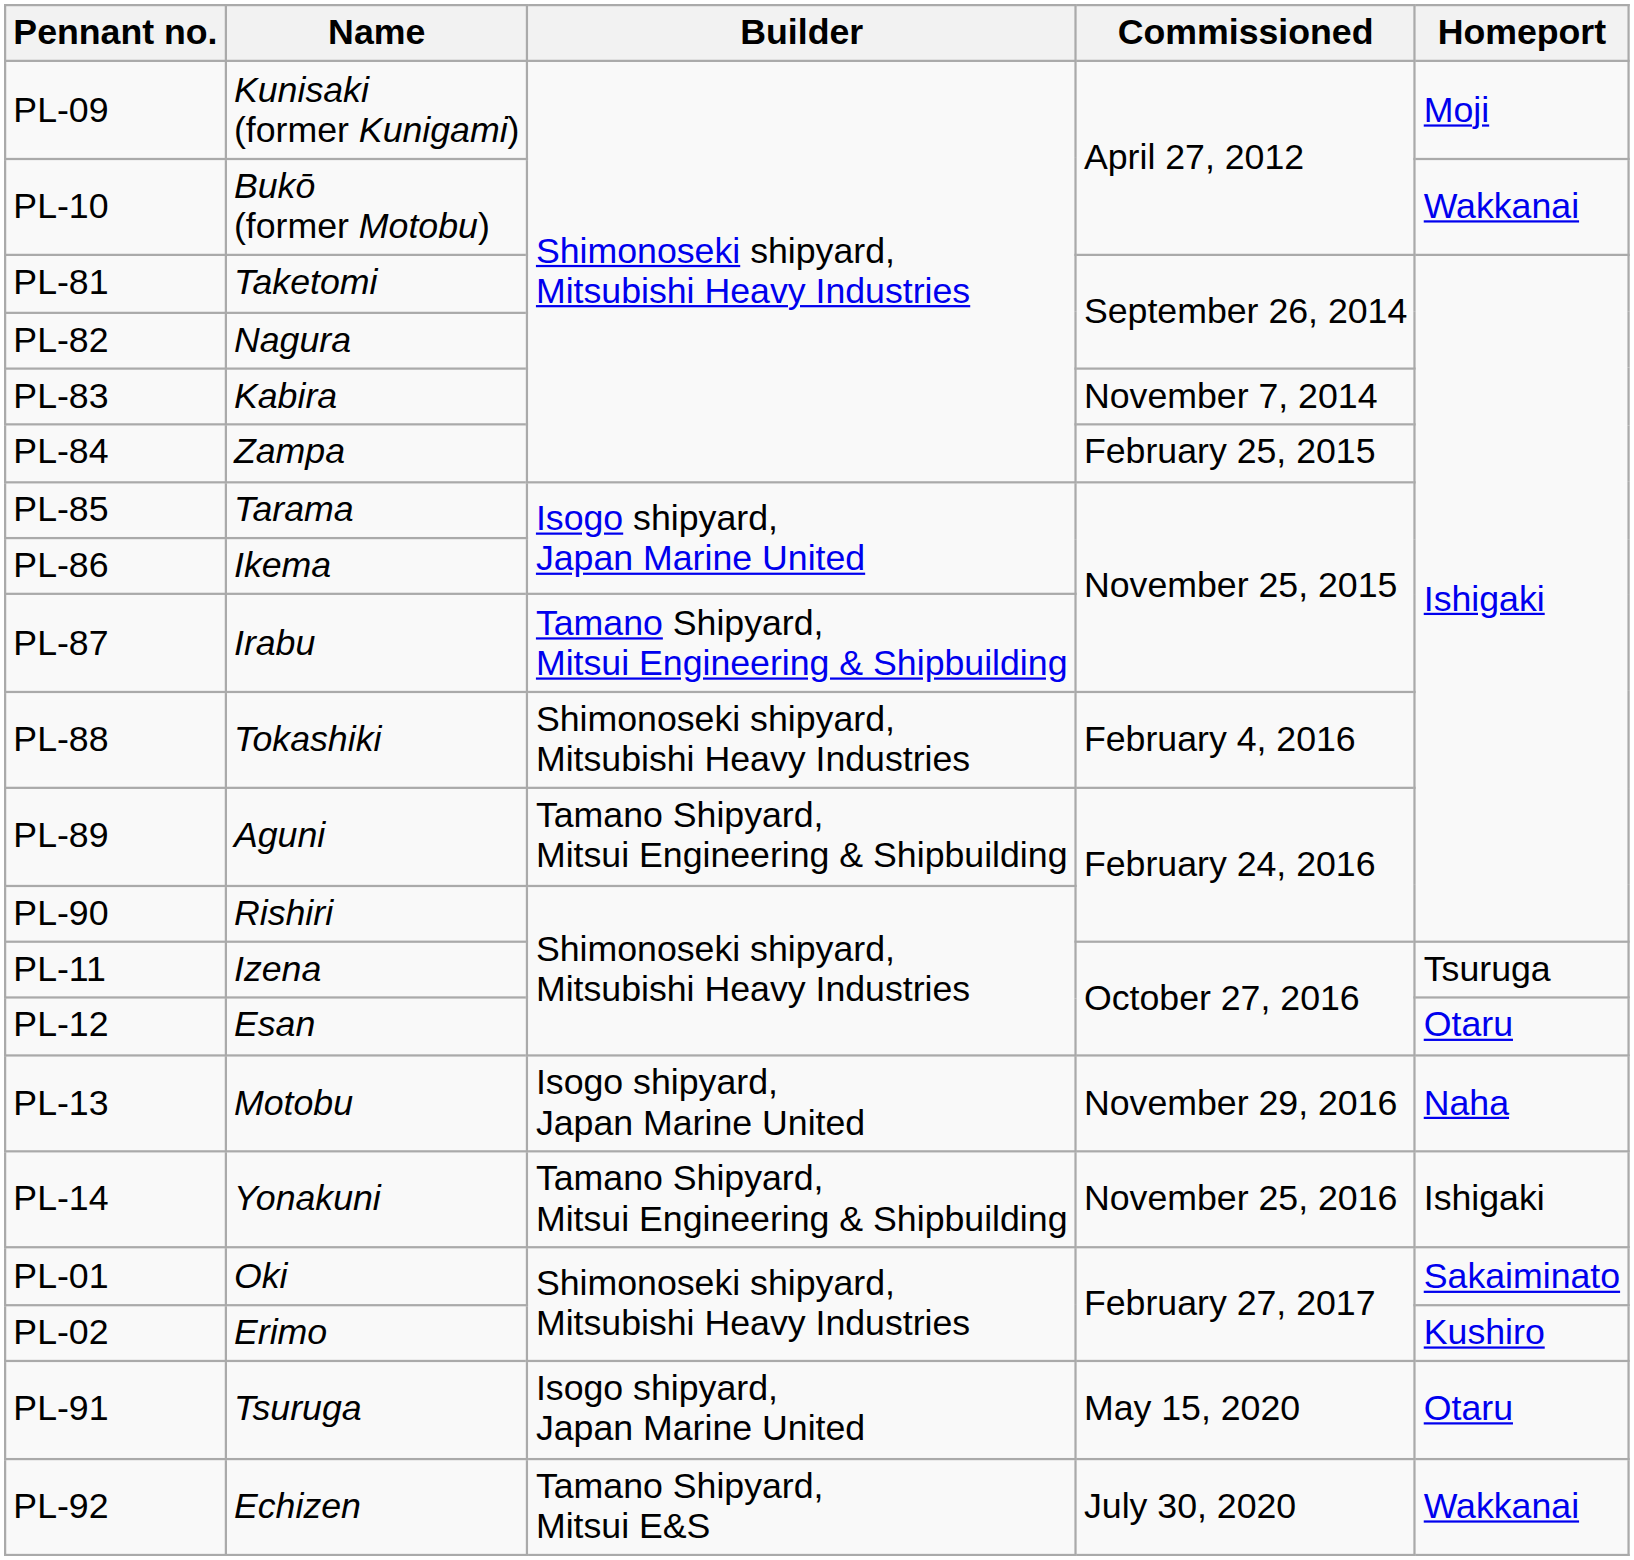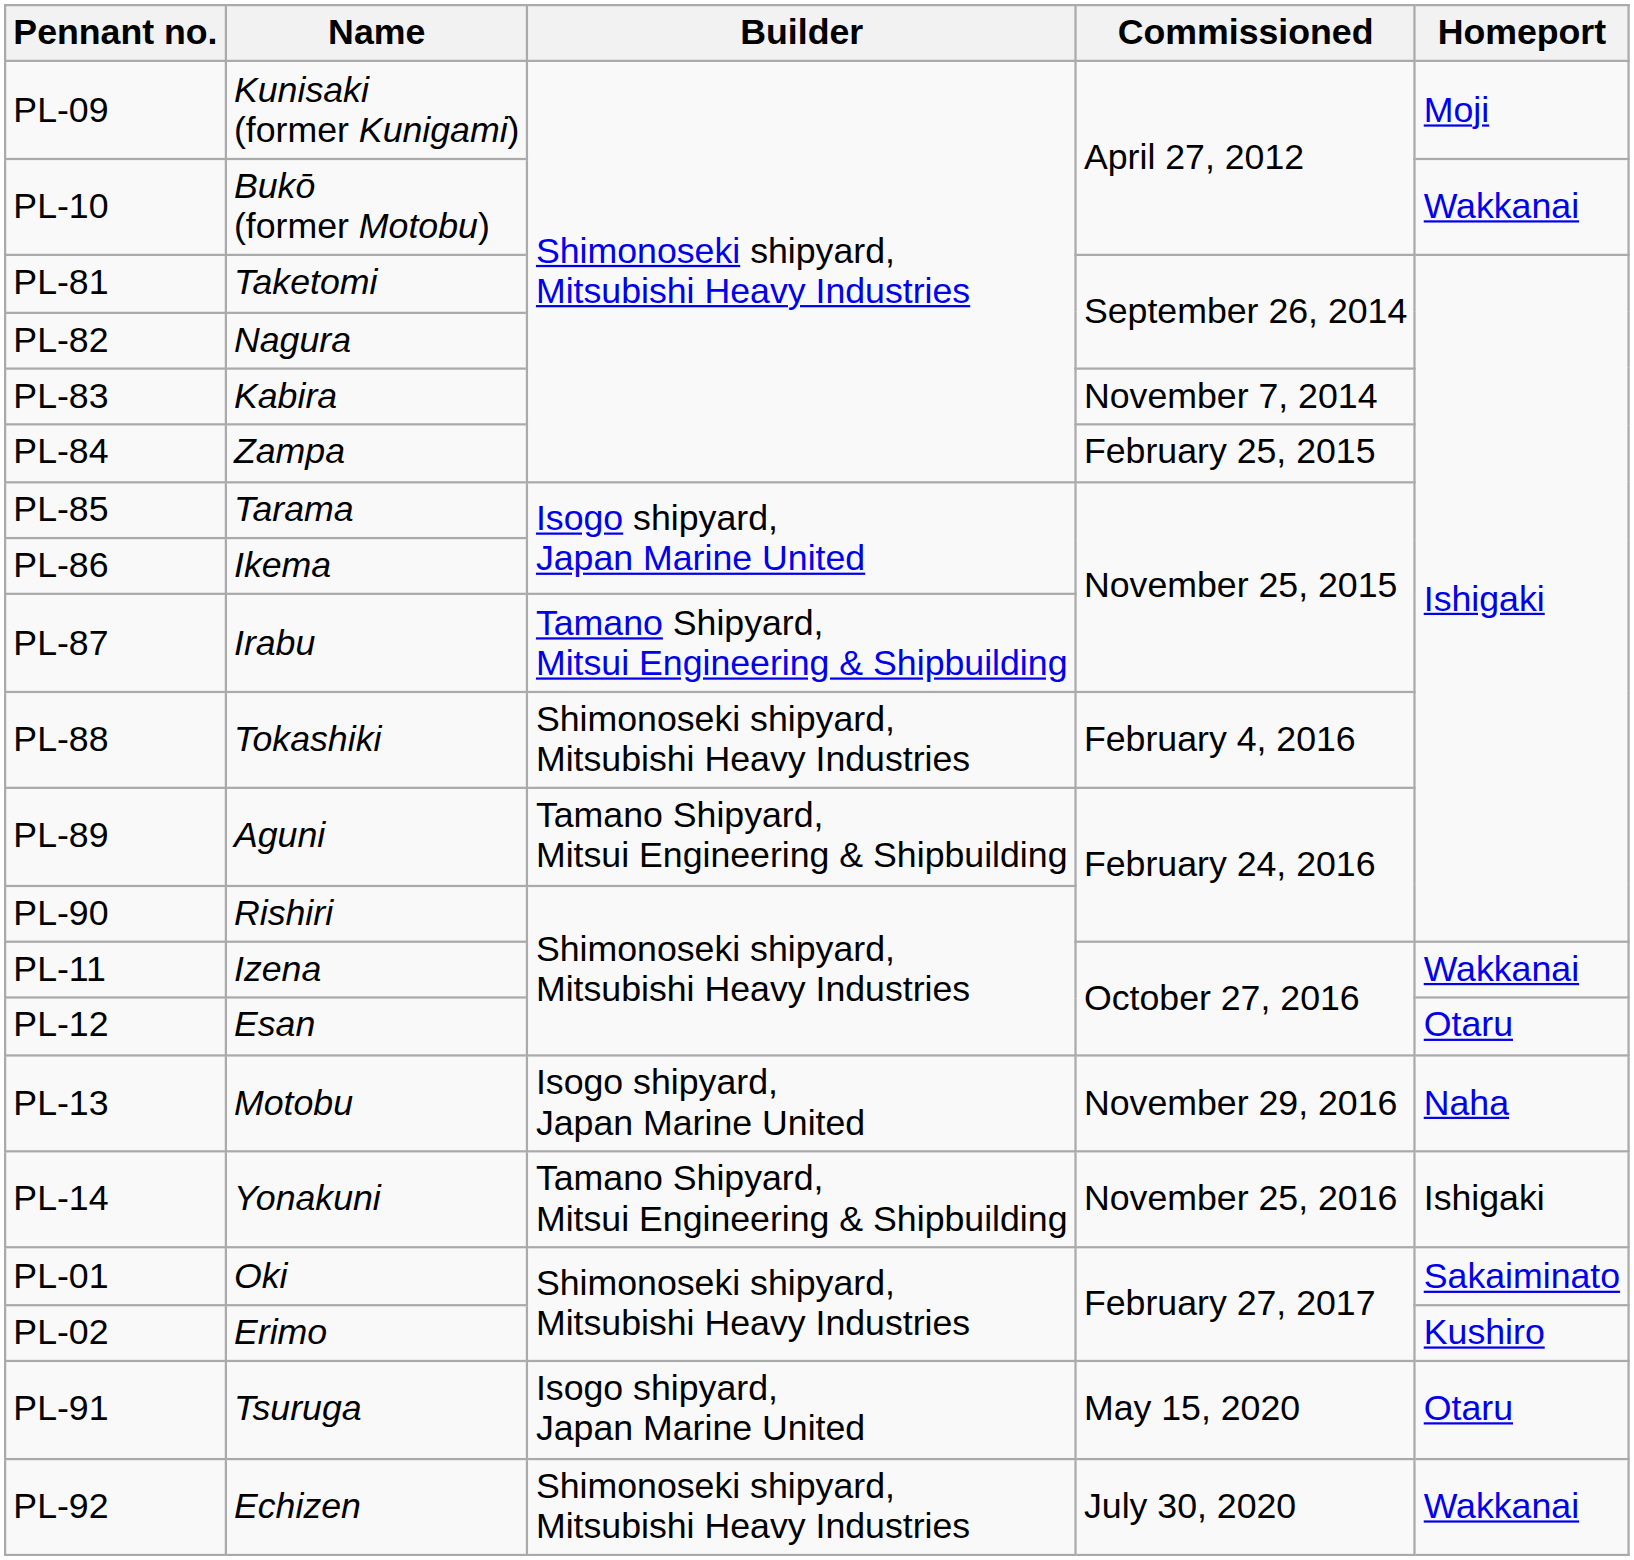PL-11 | Homeport: Tsuruga -> Wakkanai
PL-92 | Builder: Tamano Shipyard, Mitsui E&S -> Shimonoseki shipyard, Mitsubishi Heavy Industries
